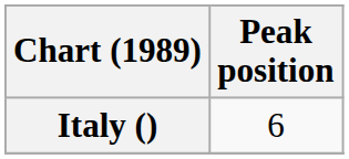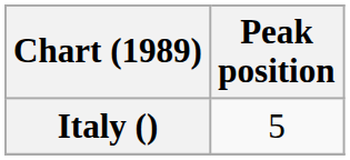Italy () | Peak position: 6 -> 5
